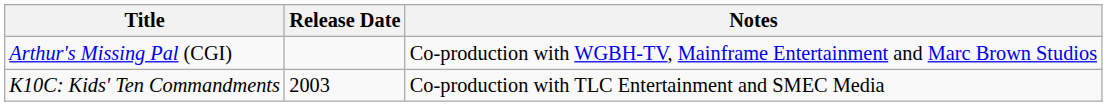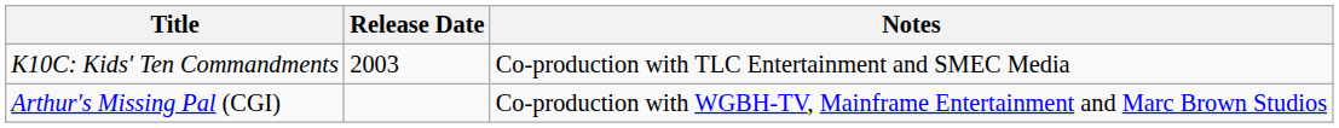rows swapped: K10C: Kids' Ten Commandments <-> Arthur's Missing Pal (CGI)
